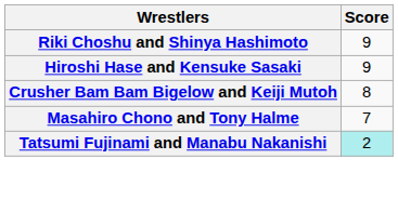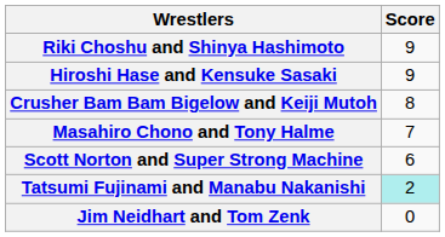+ row: Scott Norton and Super Strong Machine | 6
+ row: Jim Neidhart and Tom Zenk | 0
